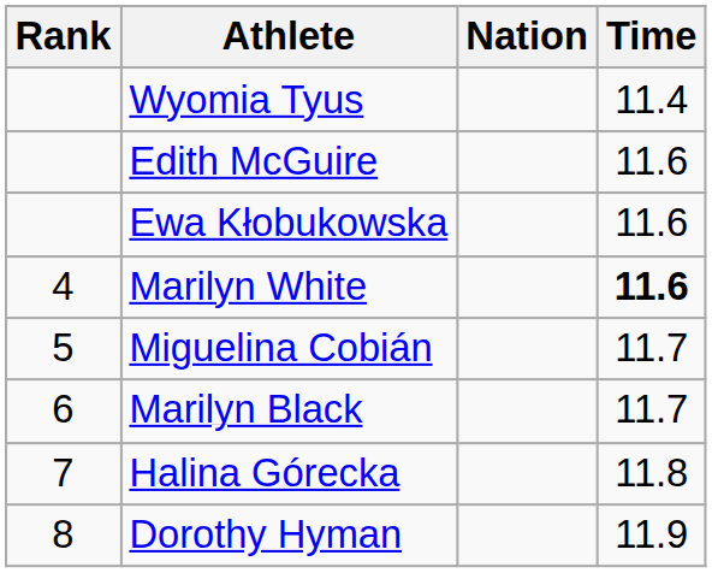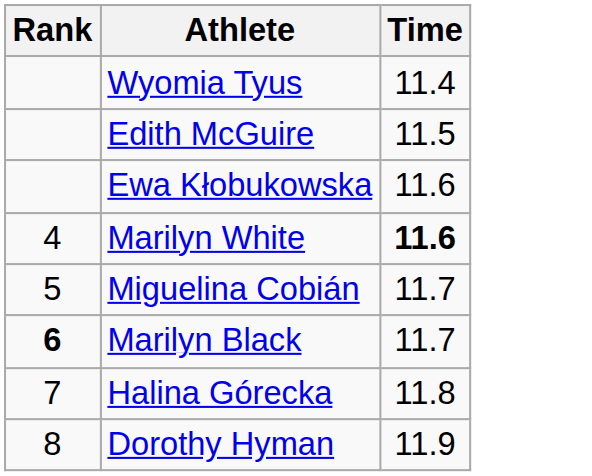- column: Nation
Edith McGuire | Time: 11.6 -> 11.5
Marilyn Black | Rank: normal -> bold
